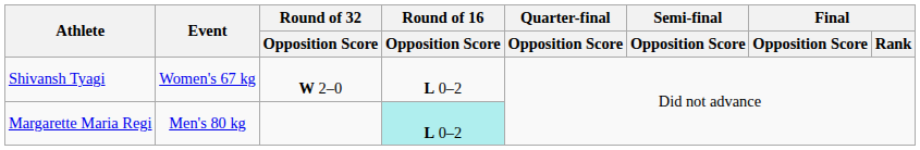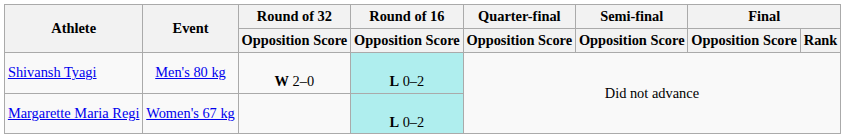Shivansh Tyagi | Event: Women's 67 kg -> Men's 80 kg
Shivansh Tyagi | Round of 16 / Opposition Score: no background -> paleturquoise background
Margarette Maria Regi | Event: Men's 80 kg -> Women's 67 kg
